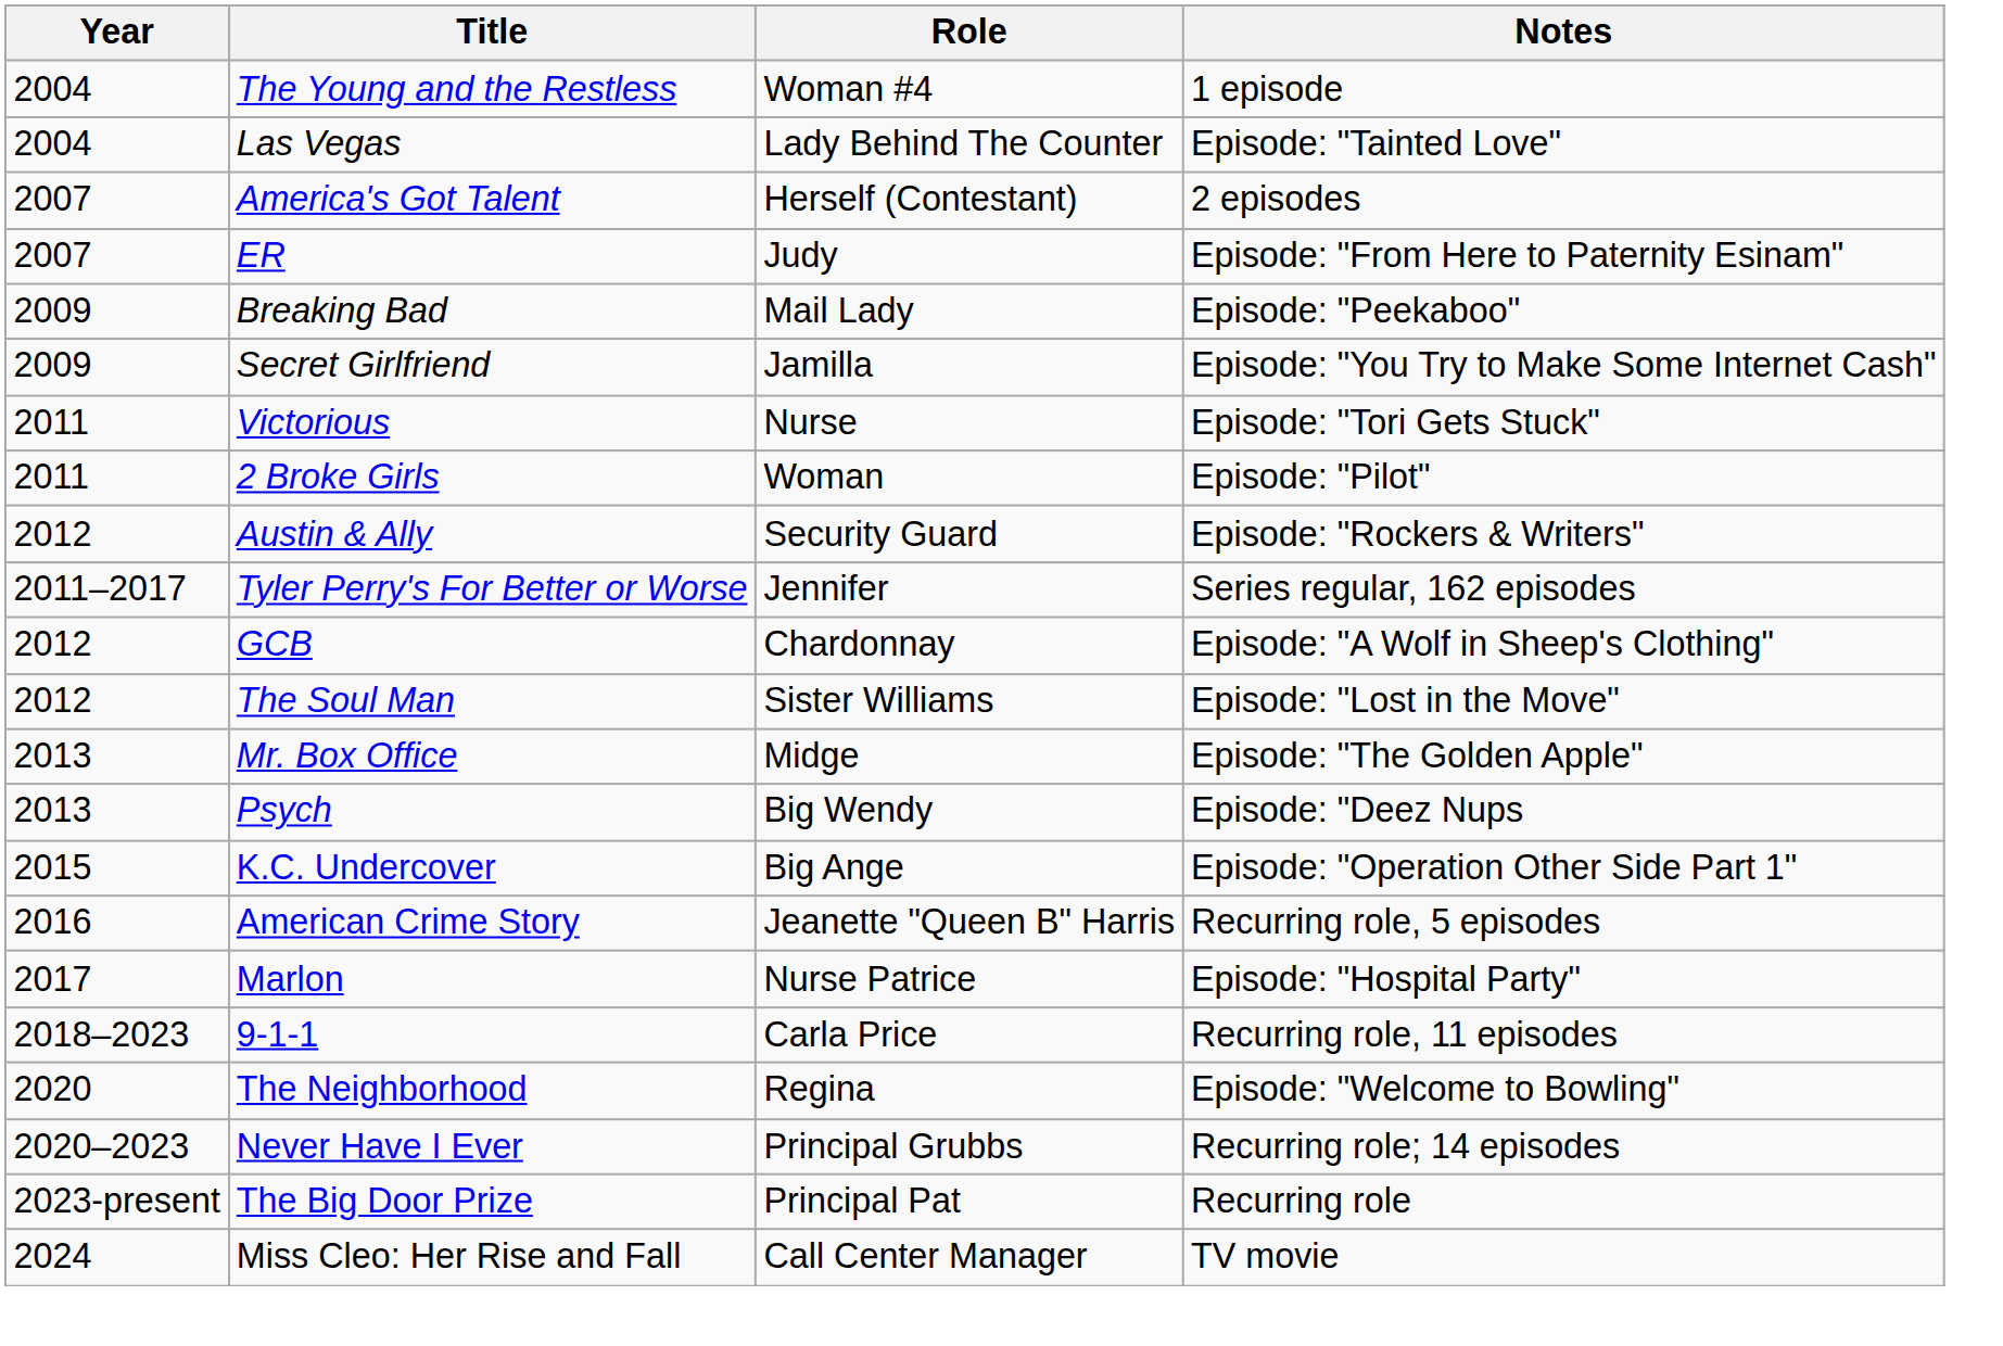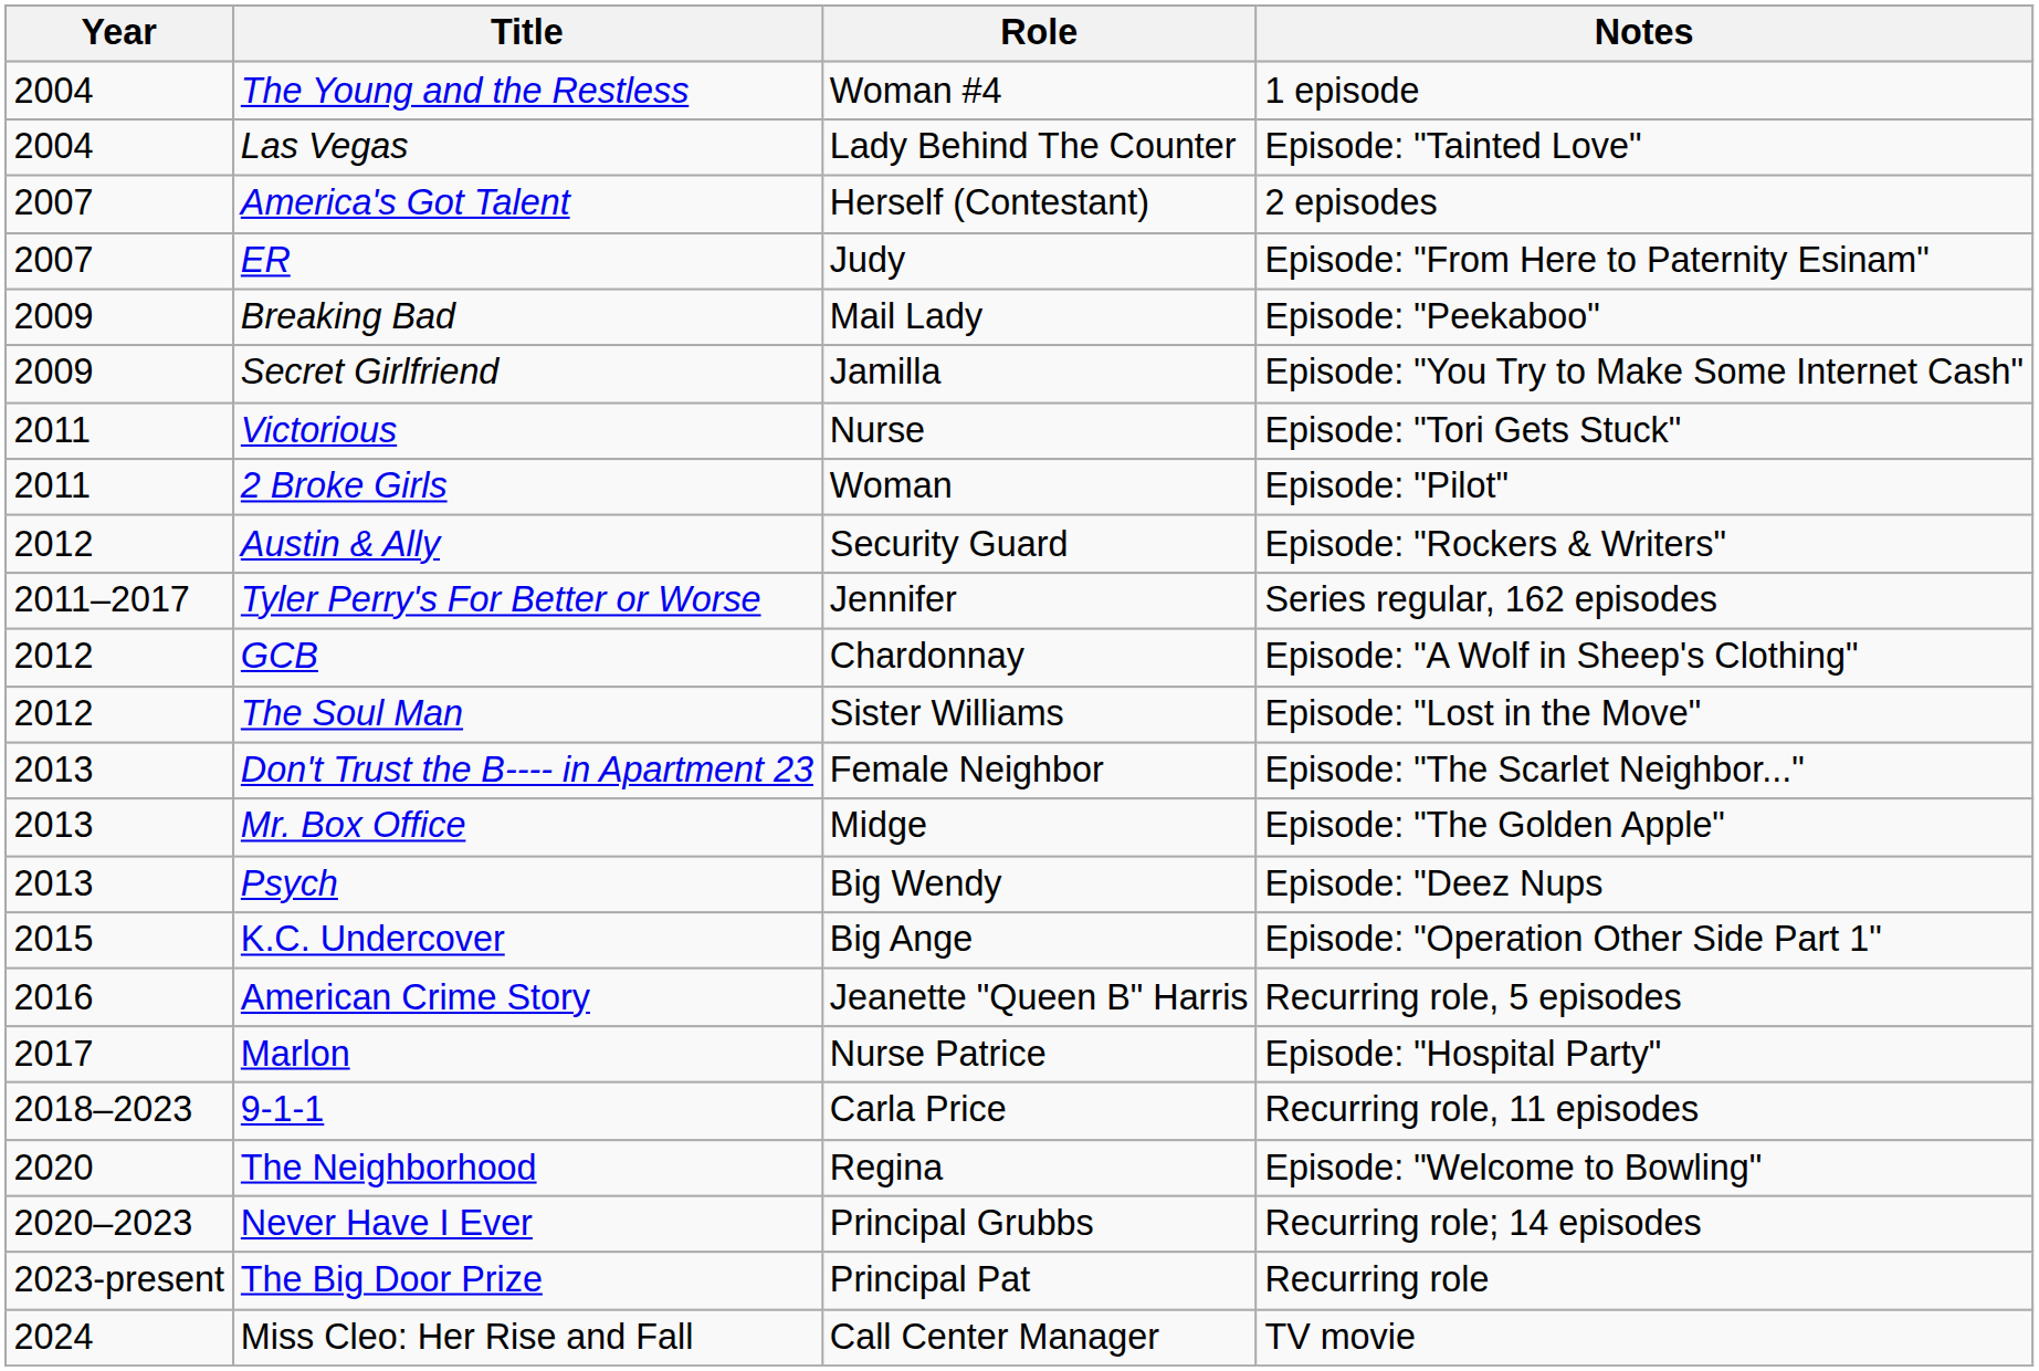+ row: 2013 | Don't Trust the B---- in Apartment 23 | Female Neighbor | Episode: "The Scarlet Neighbor..."
